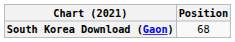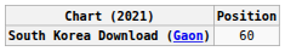South Korea Download (Gaon) | Position: 68 -> 60
